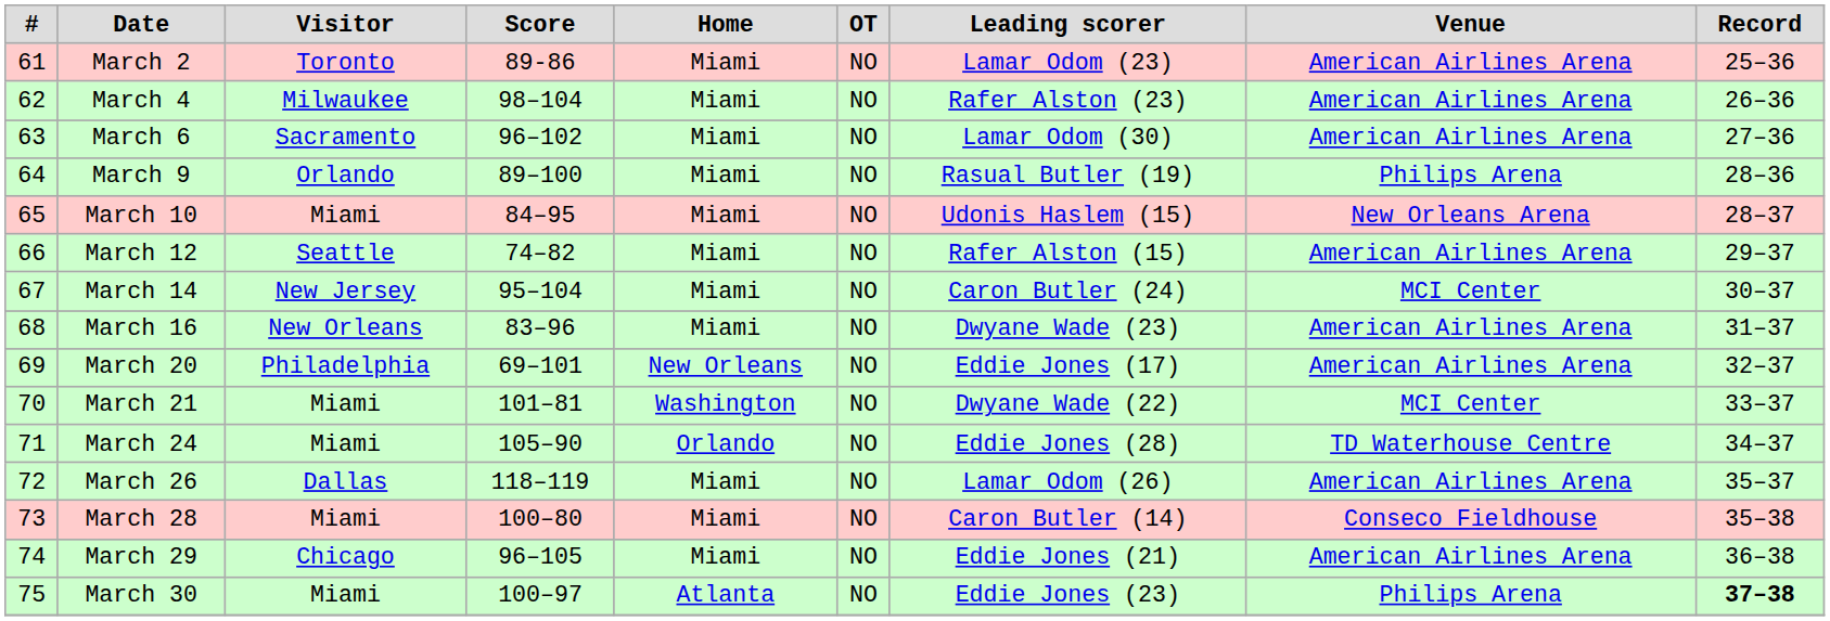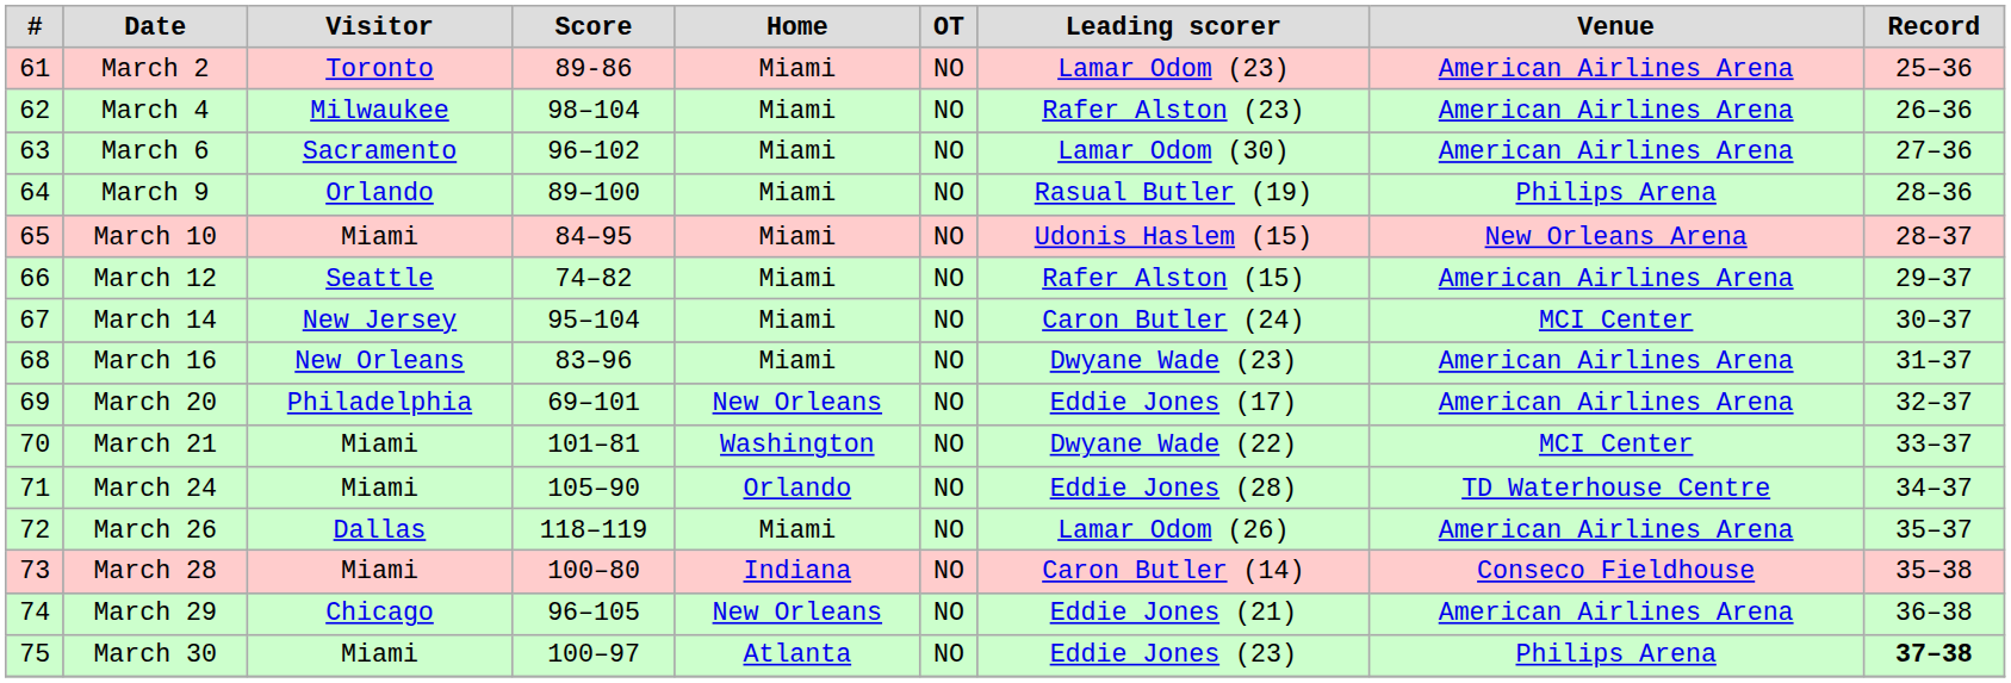March 28 | Home: Miami -> Indiana
March 29 | Home: Miami -> New Orleans
